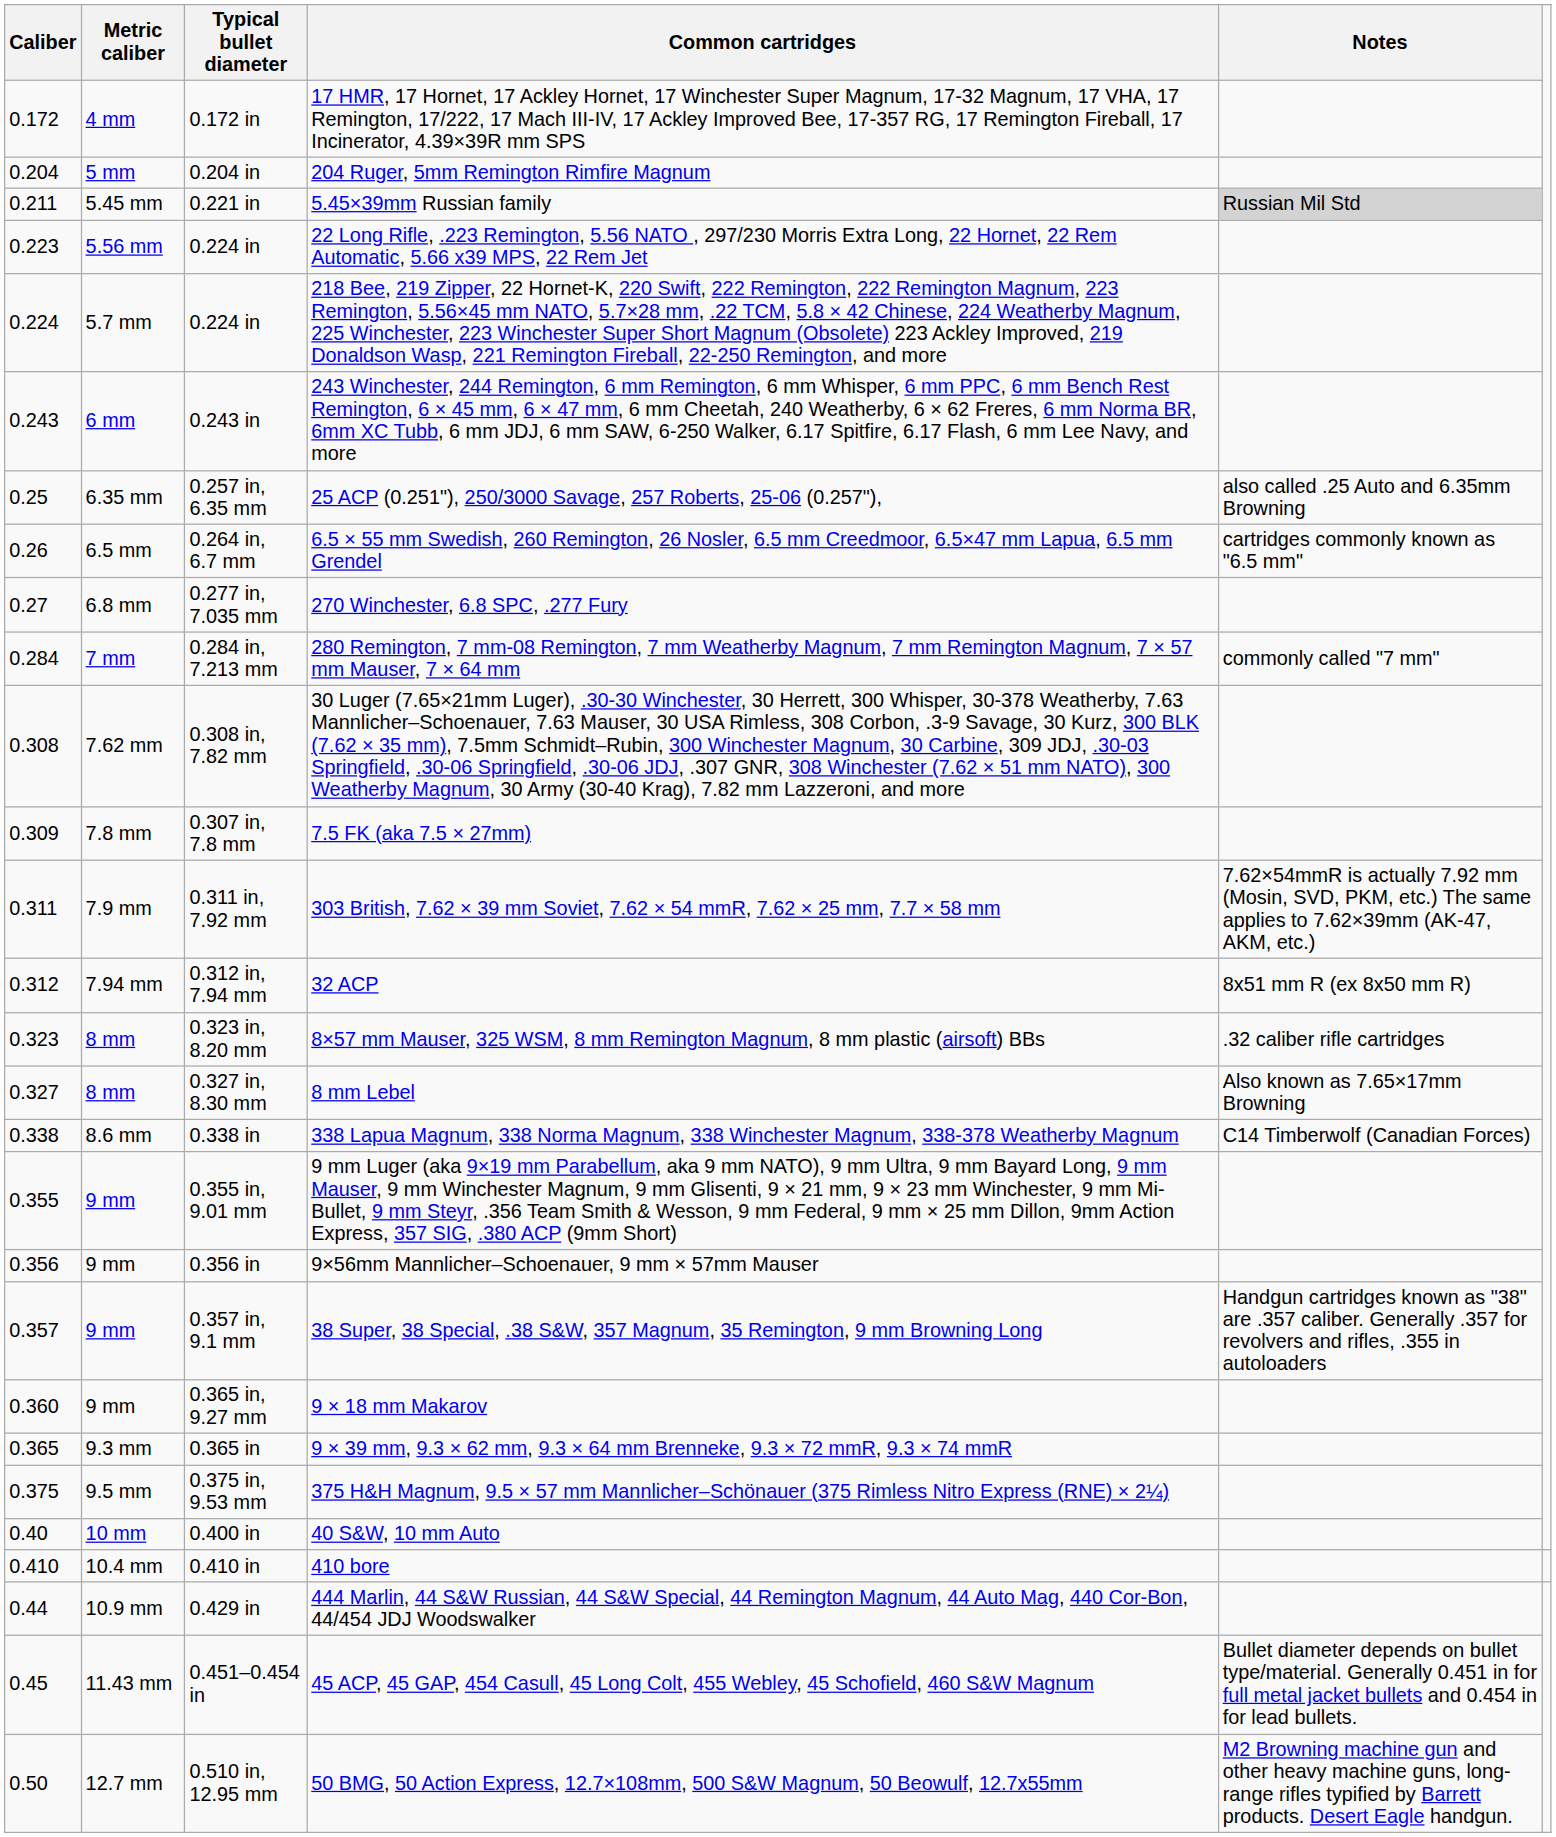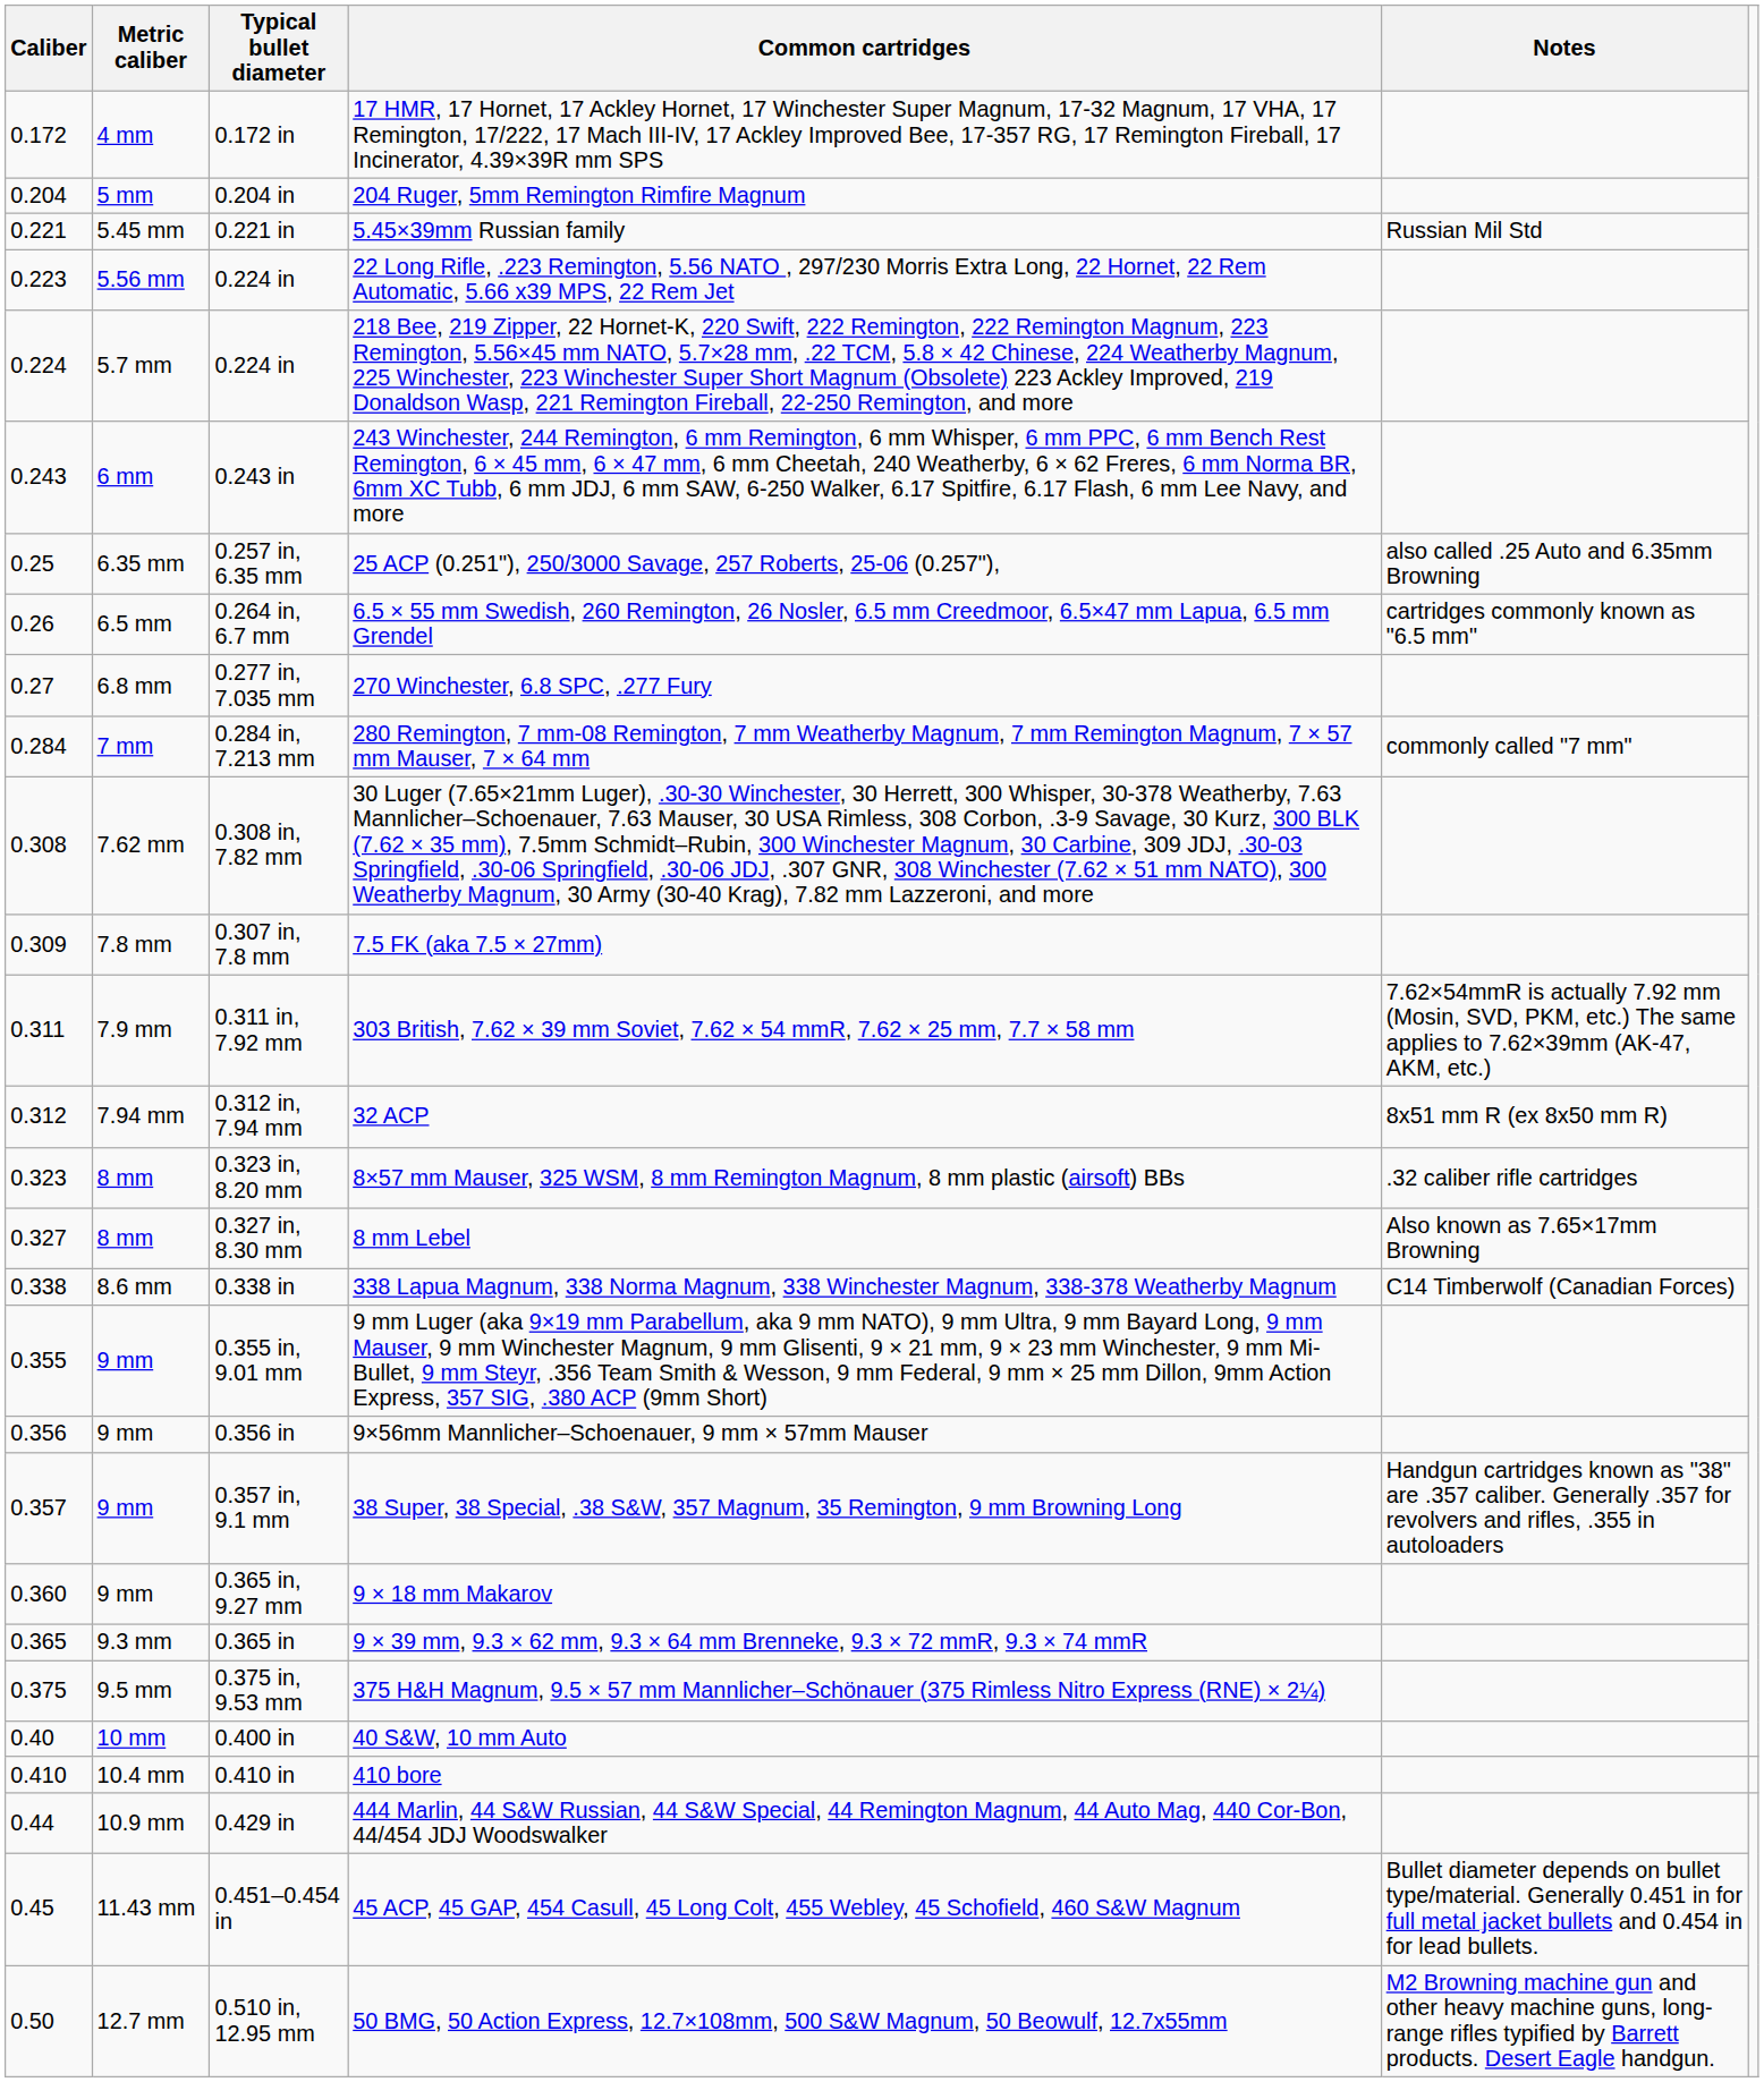5.45×39mm Russian family | Caliber: 0.211 -> 0.221
5.45×39mm Russian family | Notes: lightgrey background -> no background
